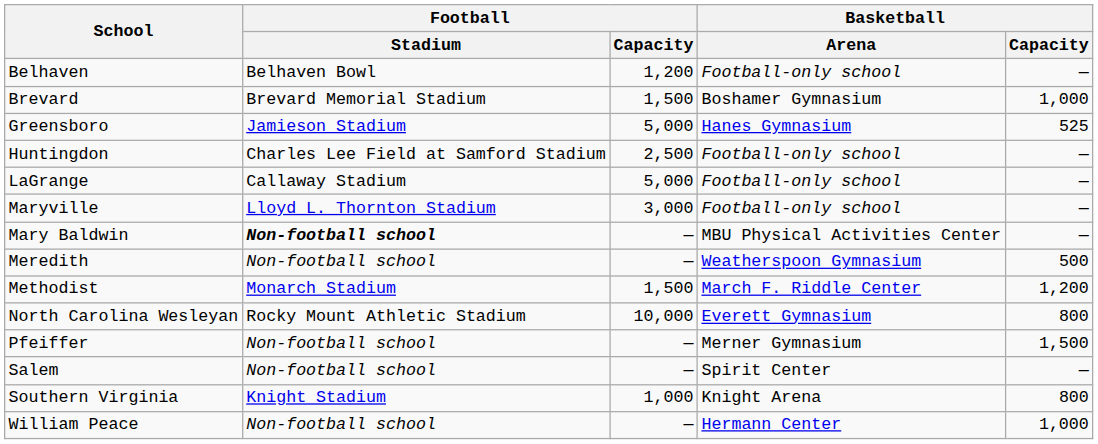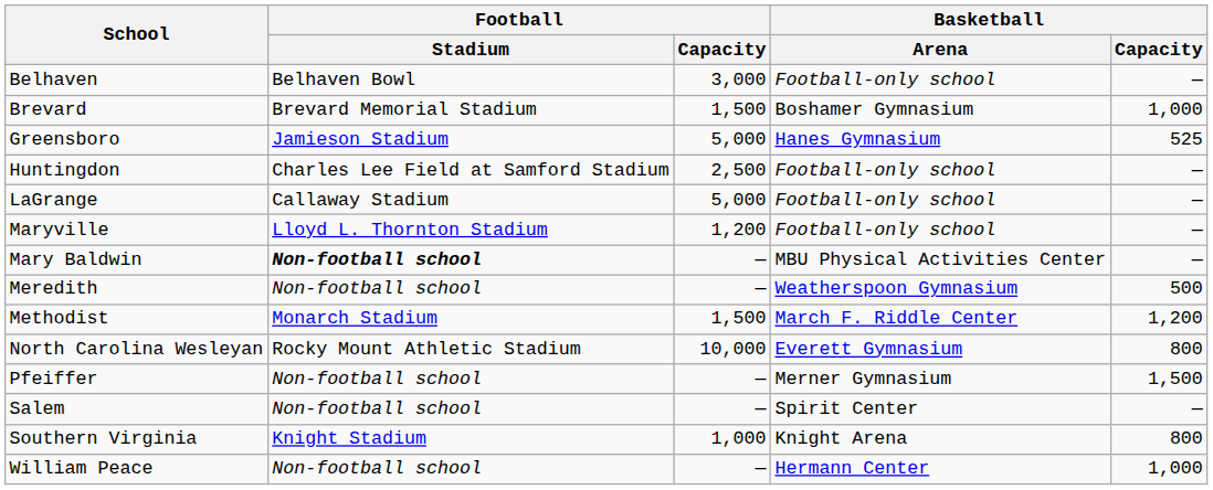Belhaven | Football / Capacity: 1,200 -> 3,000
Maryville | Football / Capacity: 3,000 -> 1,200
